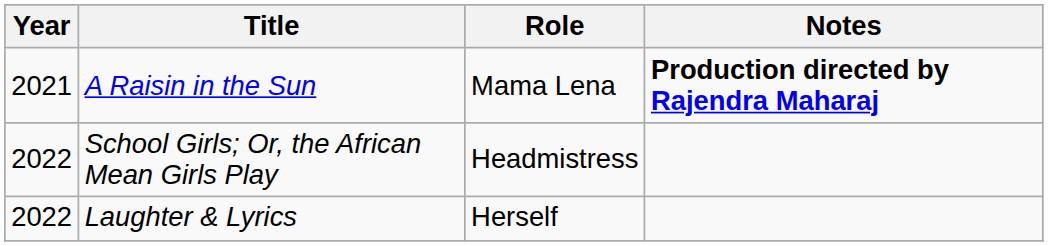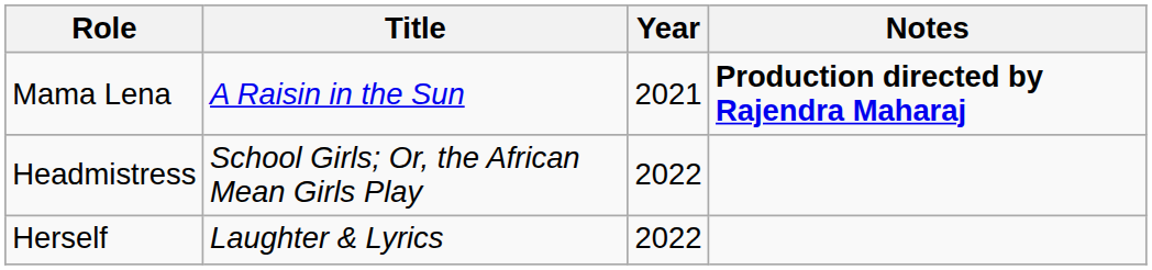columns swapped: Year <-> Role
